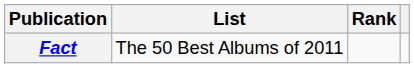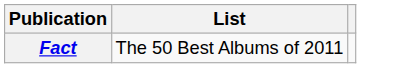- column: Rank
